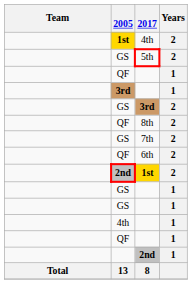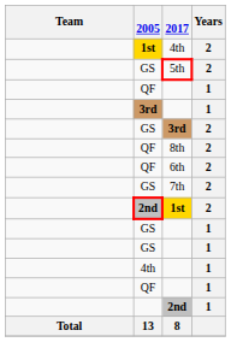rows swapped: 6th <-> 7th
